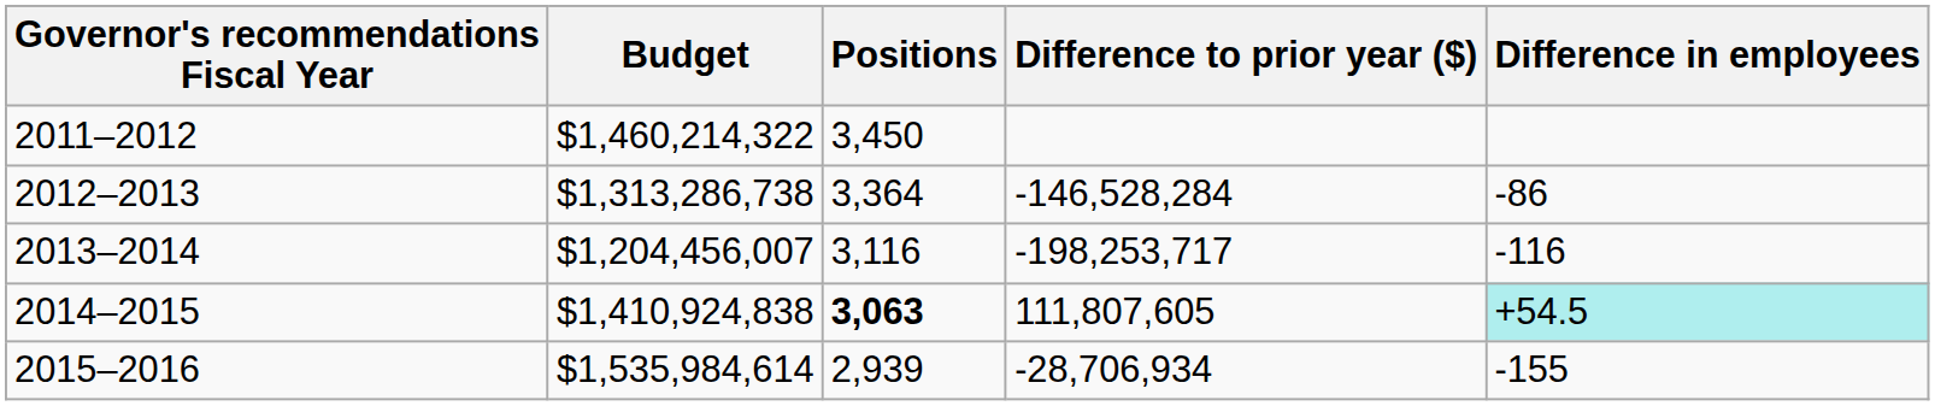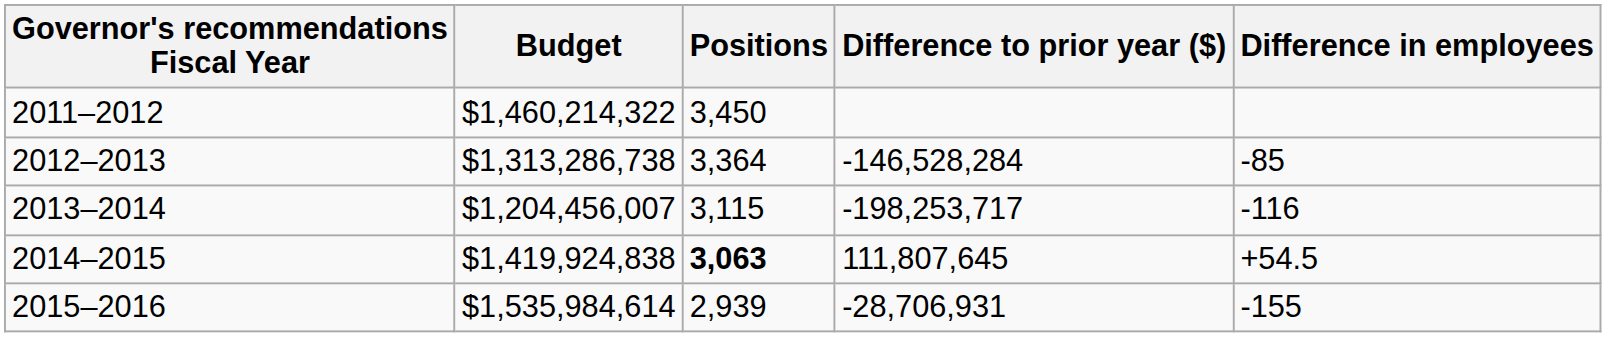2012–2013 | Difference in employees: -86 -> -85
2013–2014 | Positions: 3,116 -> 3,115
2014–2015 | Budget: $1,410,924,838 -> $1,419,924,838
2014–2015 | Difference to prior year ($): 111,807,605 -> 111,807,645
2014–2015 | Difference in employees: paleturquoise background -> no background
2015–2016 | Difference to prior year ($): -28,706,934 -> -28,706,931
